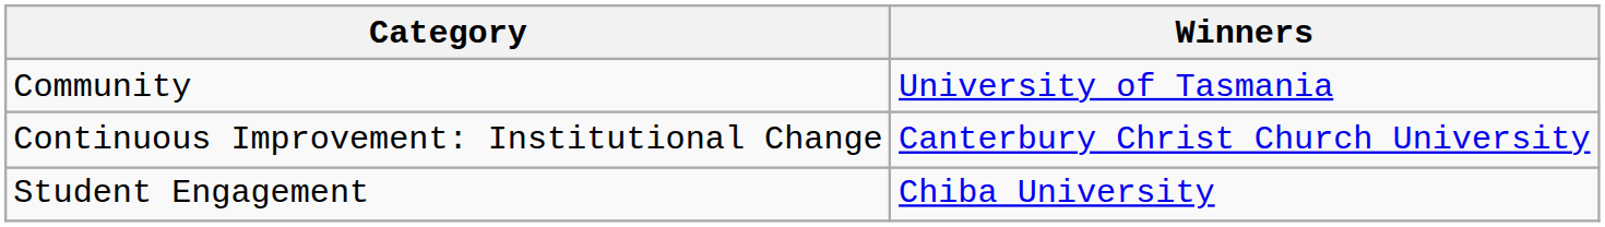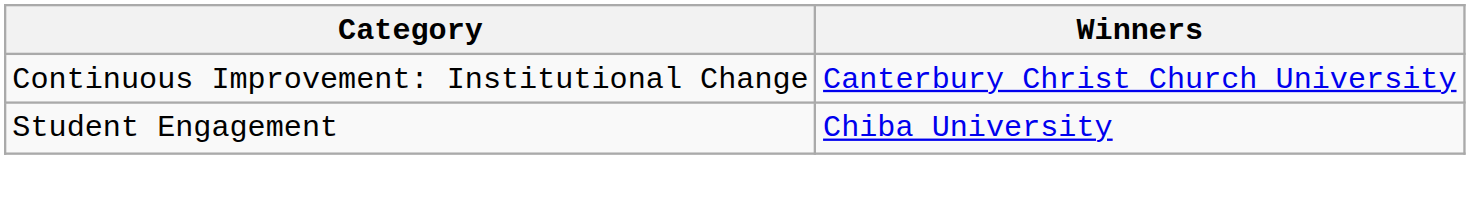- row: Community | University of Tasmania
